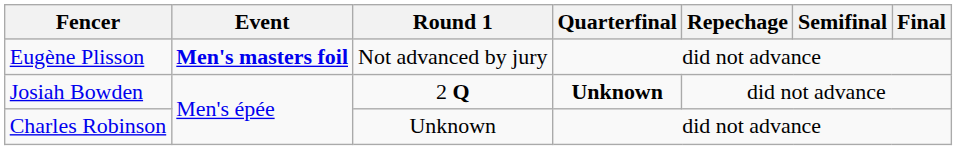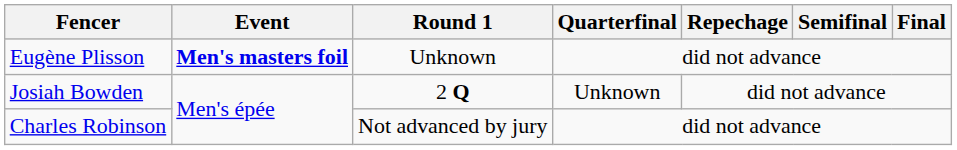Eugène Plisson | Round 1: Not advanced by jury -> Unknown
Josiah Bowden | Quarterfinal: bold -> normal
Charles Robinson | Round 1: Unknown -> Not advanced by jury
